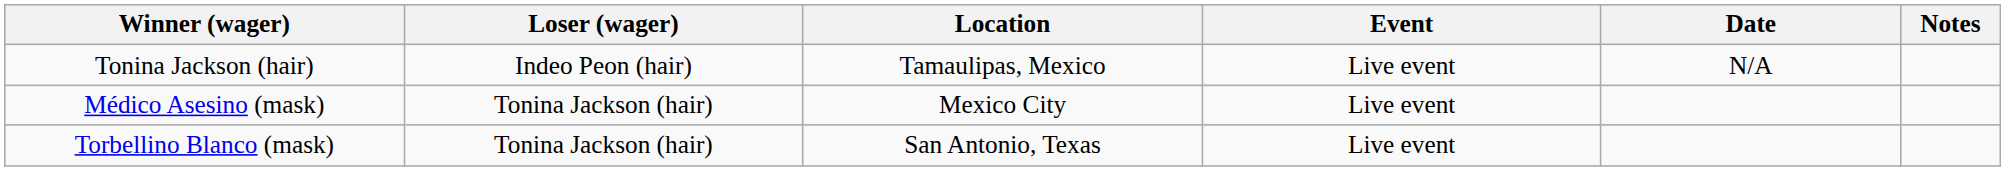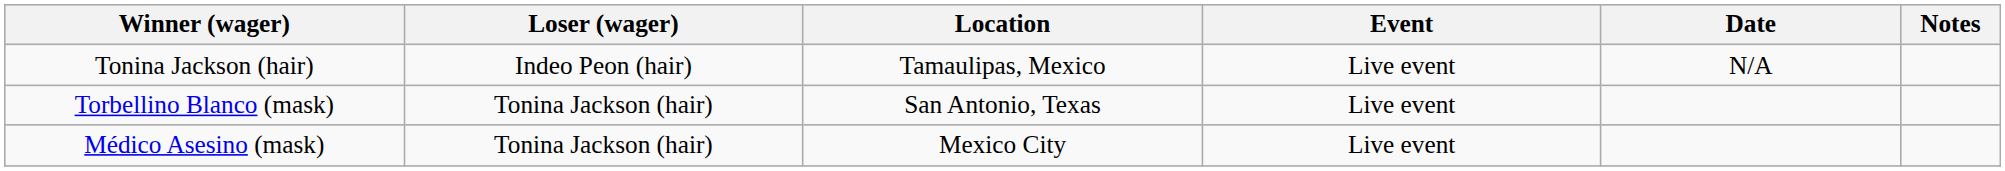rows swapped: Médico Asesino (mask) <-> Torbellino Blanco (mask)
